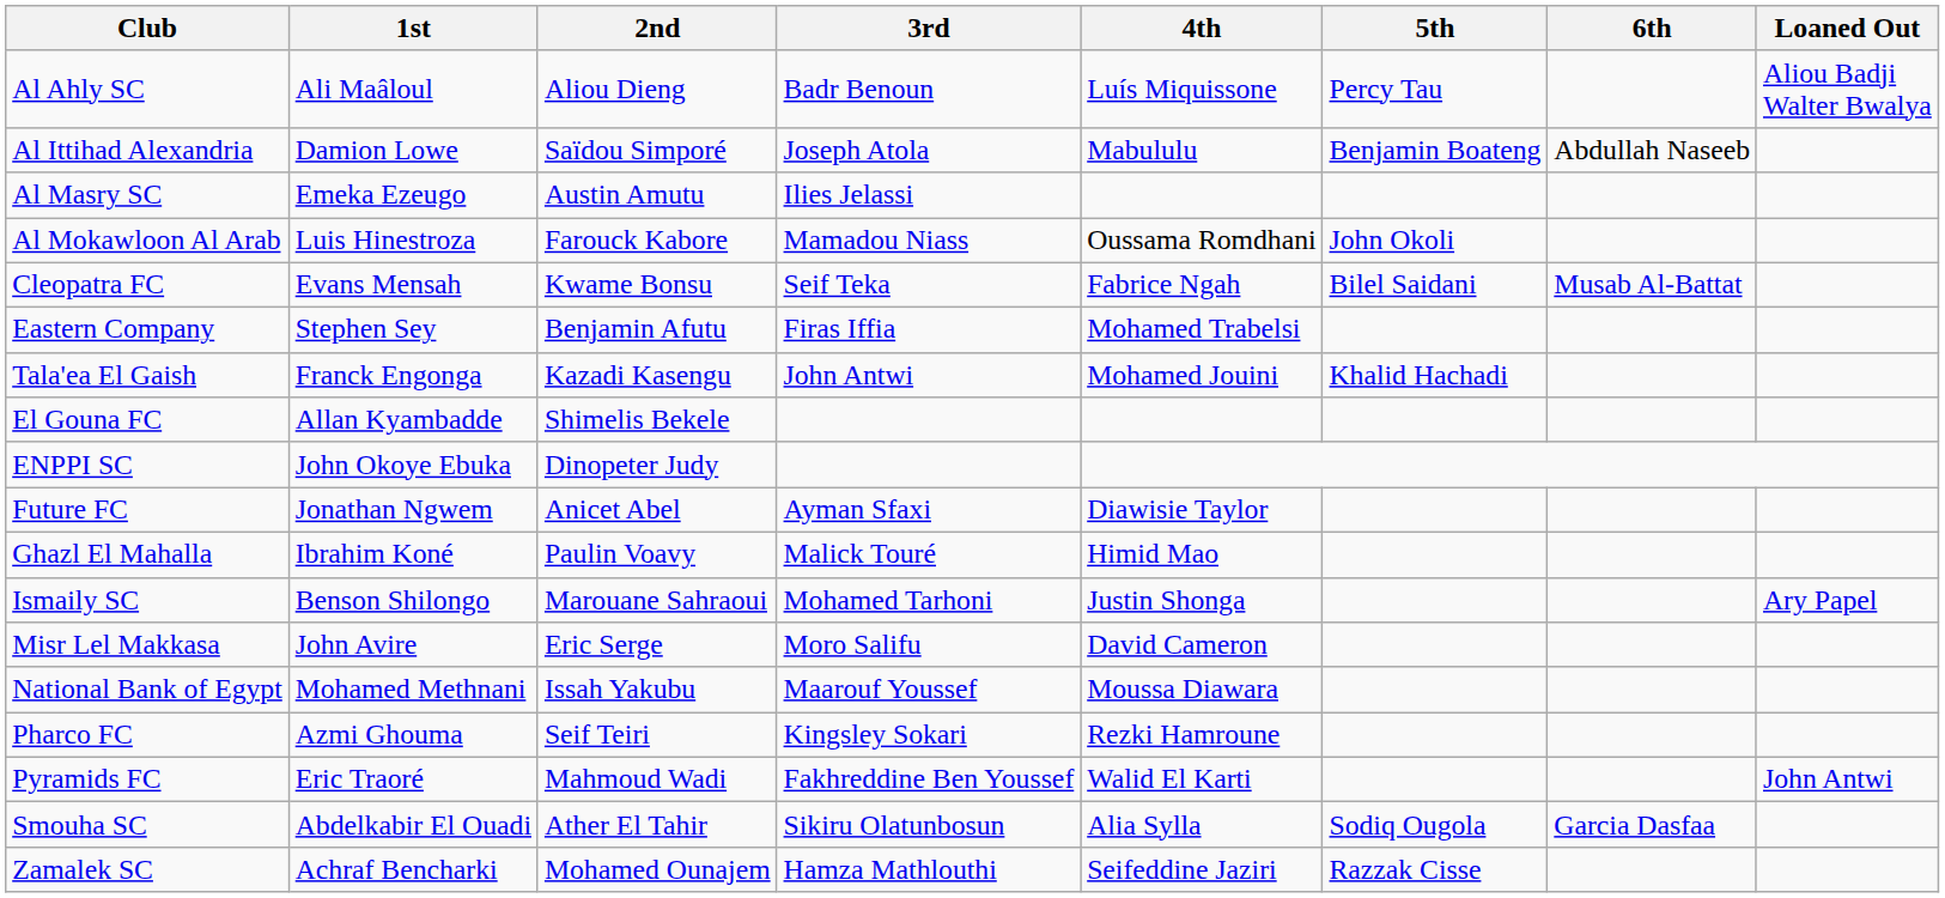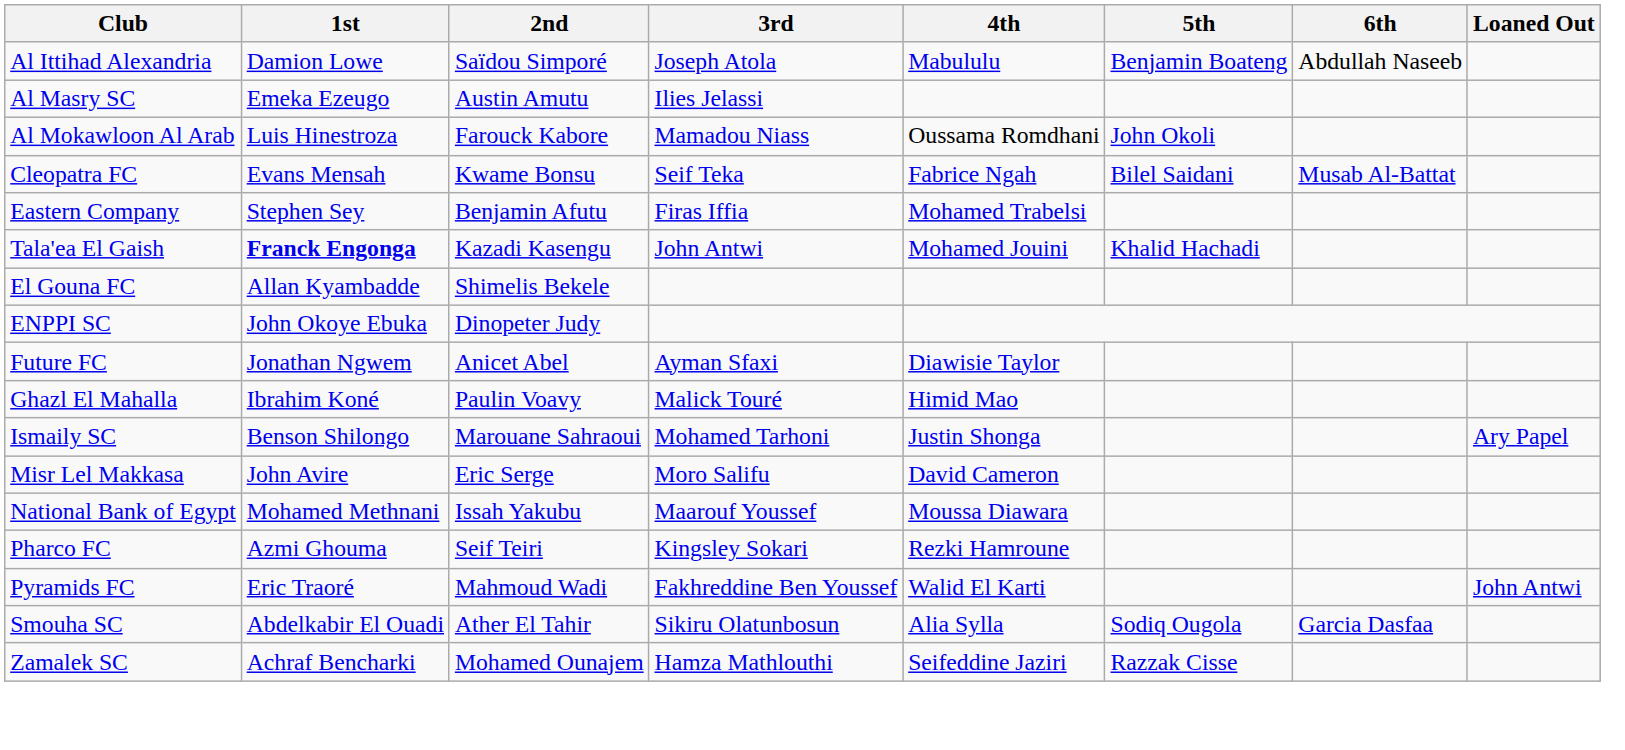- row: Al Ahly SC | Ali Maâloul | Aliou Dieng | Badr Benoun | Luís Miquissone | Percy Tau | Aliou Badji Walter Bwalya
Tala'ea El Gaish | 1st: normal -> bold
